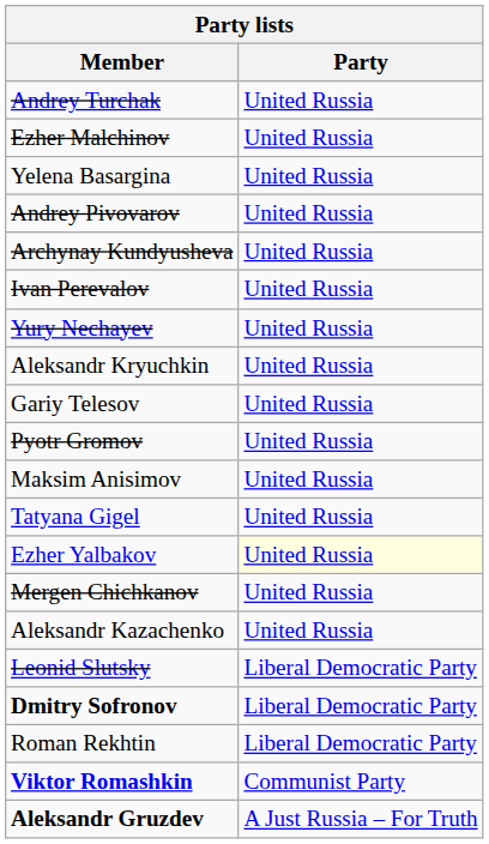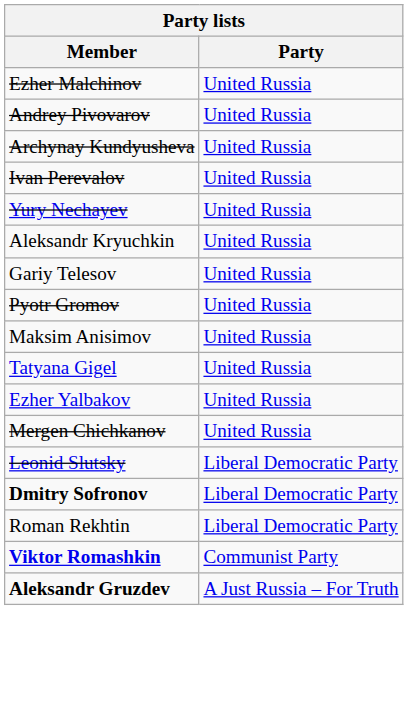- row: Andrey Turchak | United Russia
- row: Yelena Basargina | United Russia
Ezher Yalbakov | Party: lightyellow background -> no background
- row: Aleksandr Kazachenko | United Russia
